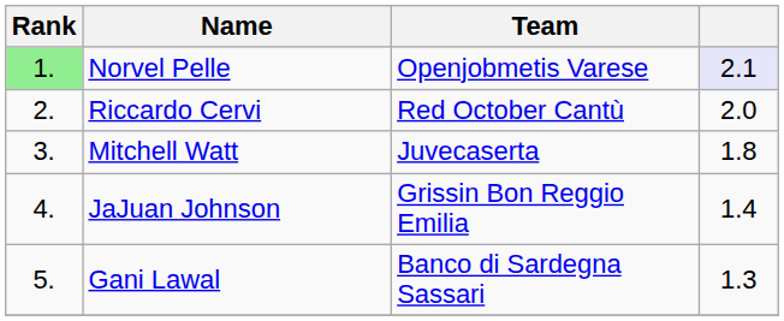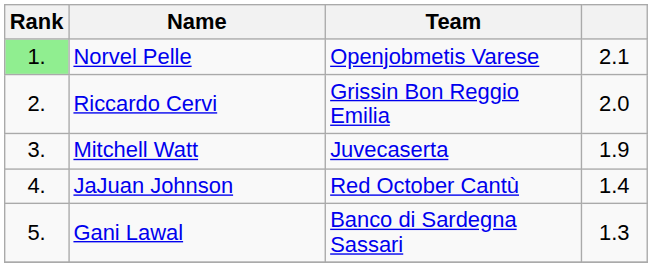Norvel Pelle | column 4: lavender background -> no background
Riccardo Cervi | Team: Red October Cantù -> Grissin Bon Reggio Emilia
Mitchell Watt | column 4: 1.8 -> 1.9
JaJuan Johnson | Team: Grissin Bon Reggio Emilia -> Red October Cantù
